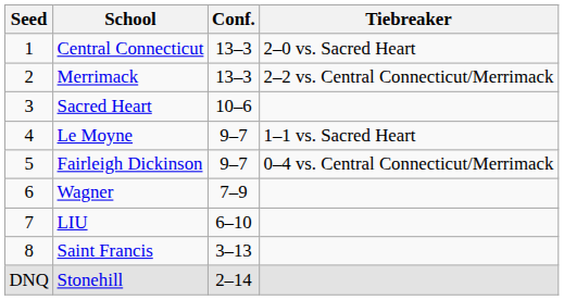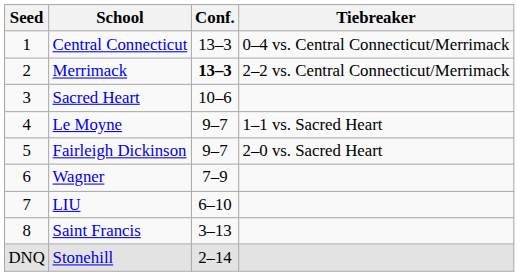Central Connecticut | Tiebreaker: 2–0 vs. Sacred Heart -> 0–4 vs. Central Connecticut/Merrimack
Merrimack | Conf.: normal -> bold
Fairleigh Dickinson | Tiebreaker: 0–4 vs. Central Connecticut/Merrimack -> 2–0 vs. Sacred Heart
